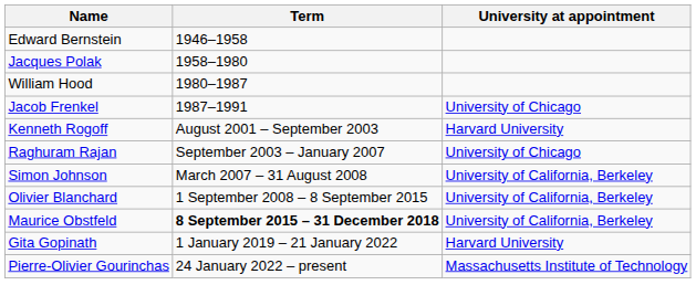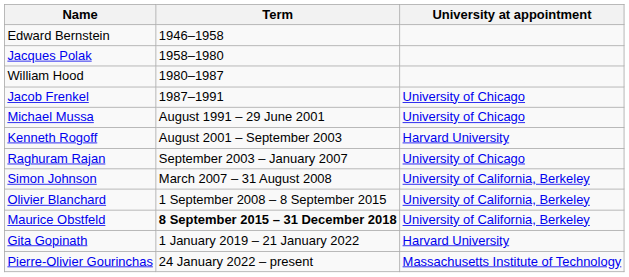+ row: Michael Mussa | August 1991 – 29 June 2001 | University of Chicago
